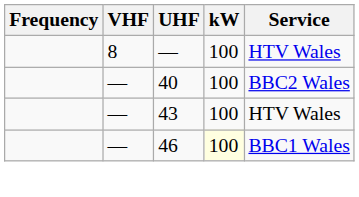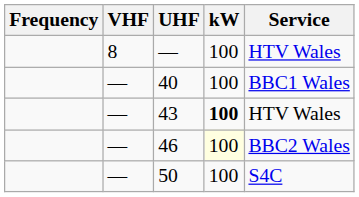40 | Service: BBC2 Wales -> BBC1 Wales
43 | kW: normal -> bold
46 | Service: BBC1 Wales -> BBC2 Wales
+ row: — | 50 | 100 | S4C
